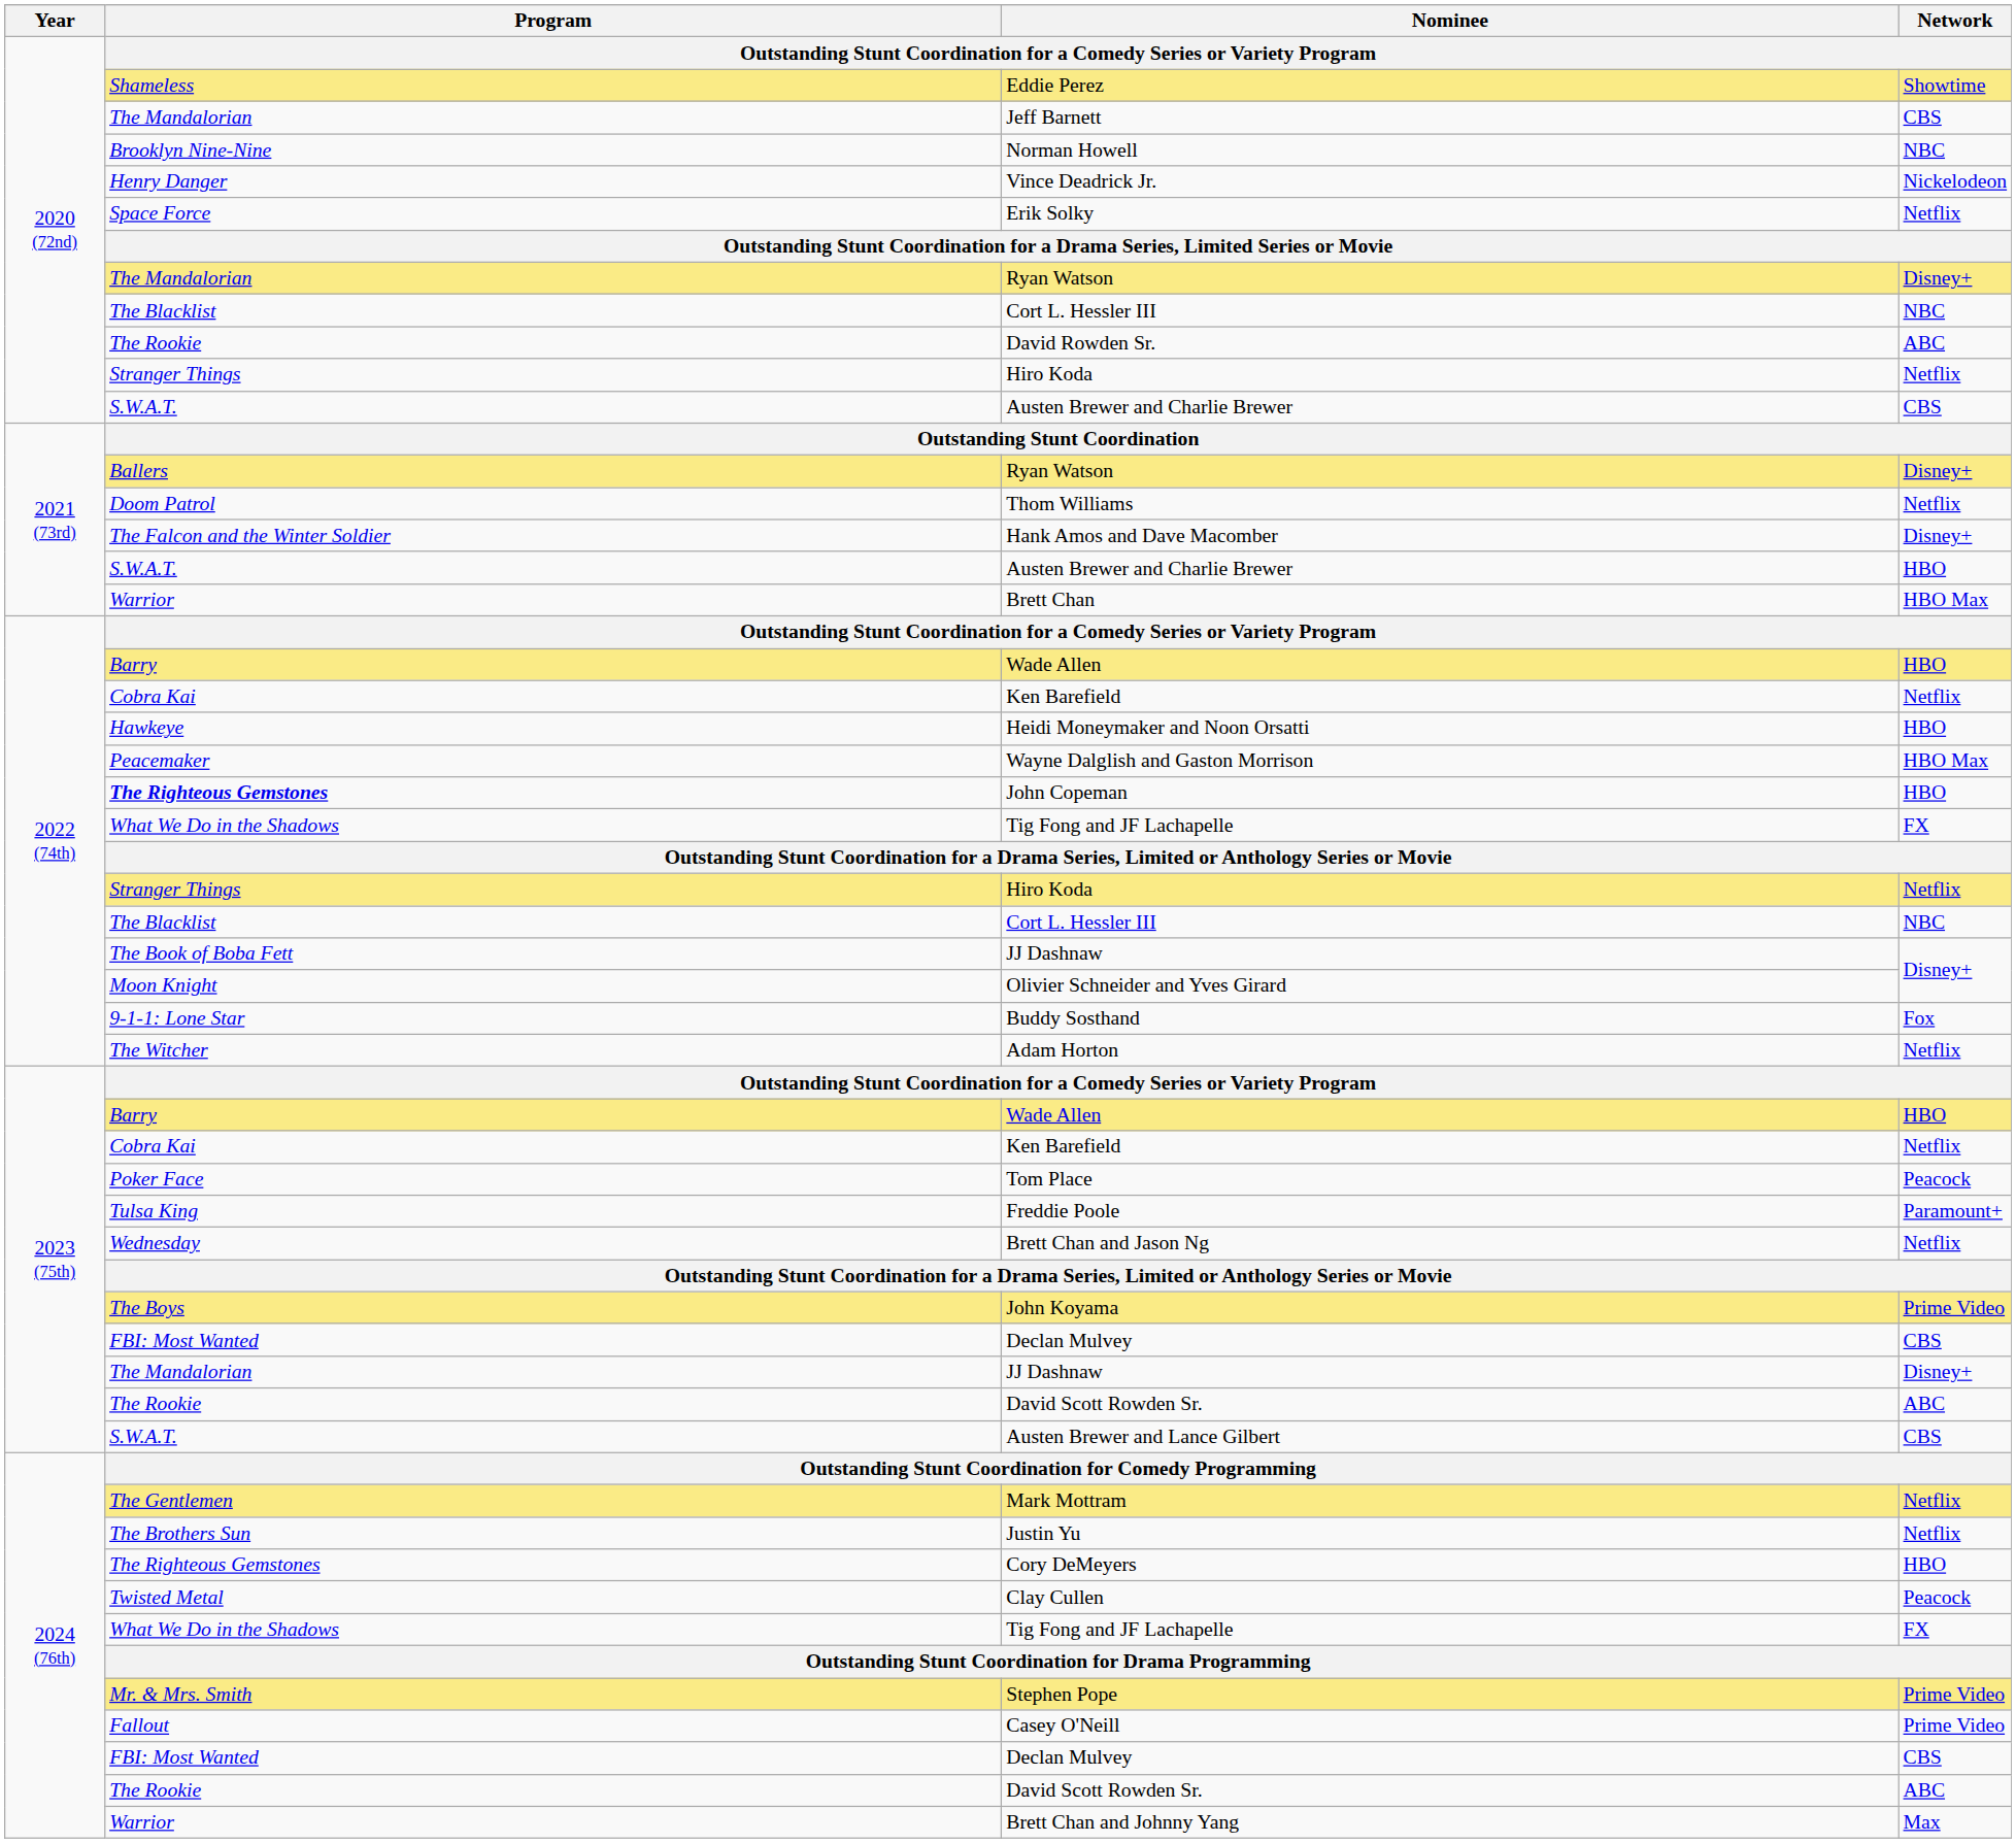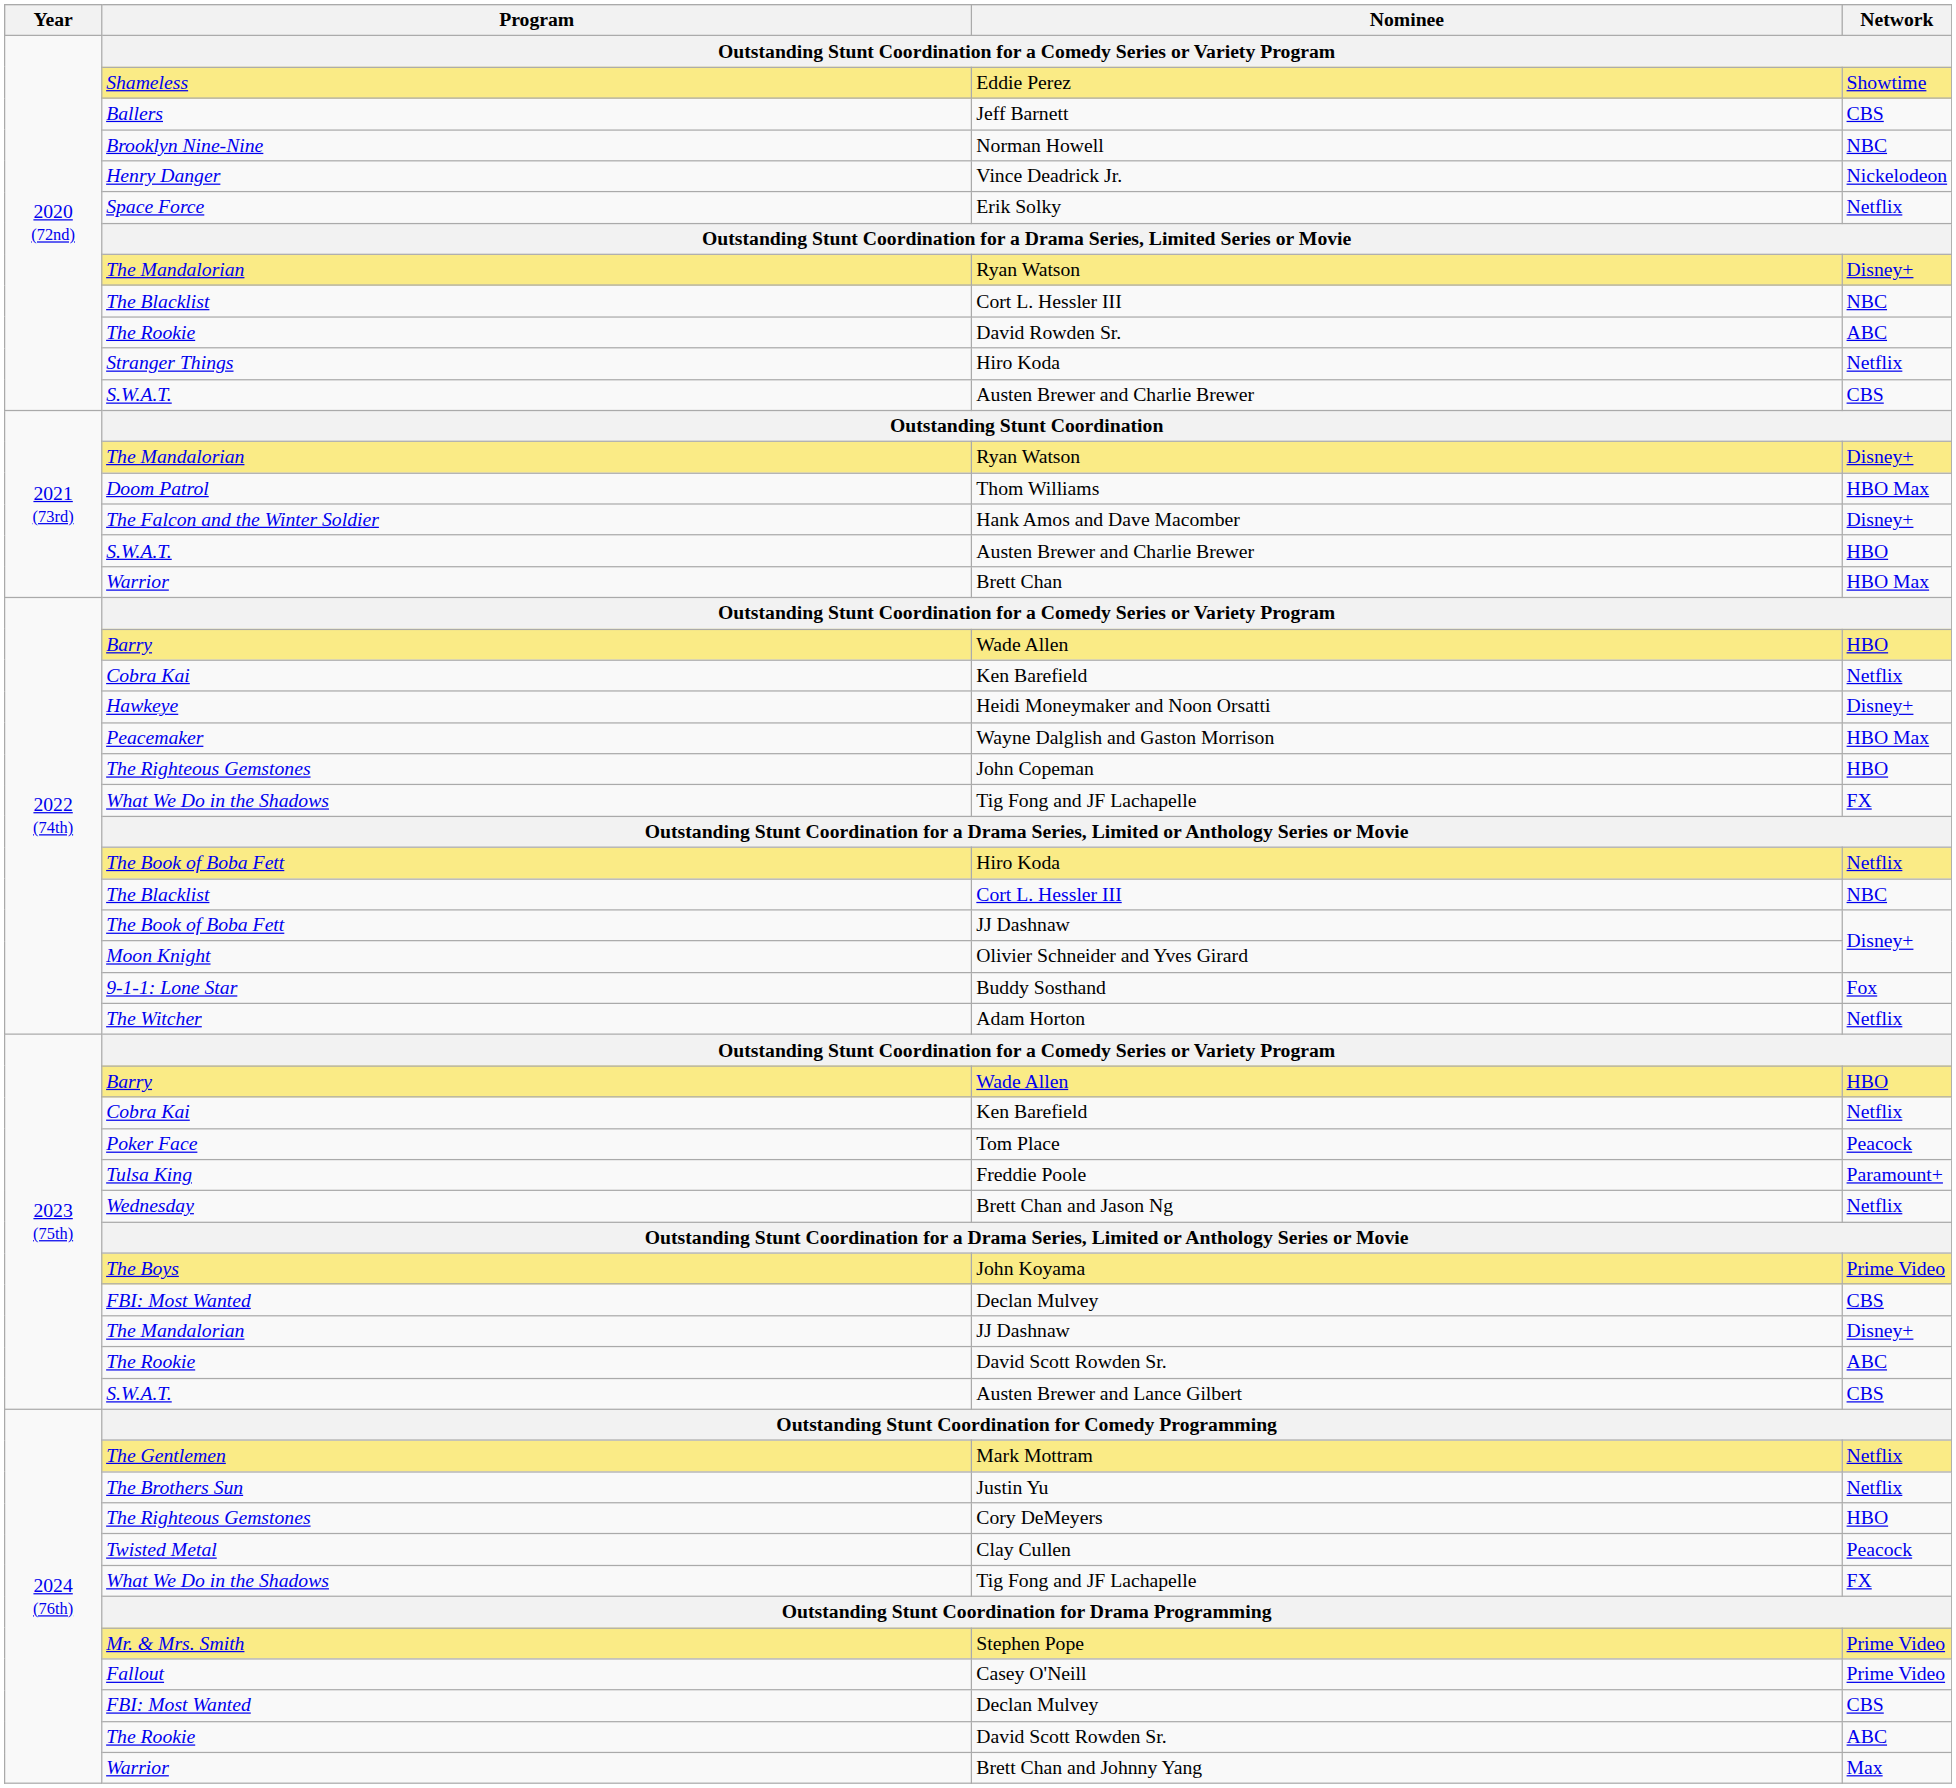Jeff Barnett | Program: The Mandalorian -> Ballers
2021 (73rd) / Ryan Watson | Program: Ballers -> The Mandalorian
Thom Williams | Network: Netflix -> HBO Max
Heidi Moneymaker and Noon Orsatti | Network: HBO -> Disney+
John Copeman | Program: bold -> normal
2022 (74th) / Hiro Koda | Program: Stranger Things -> The Book of Boba Fett
